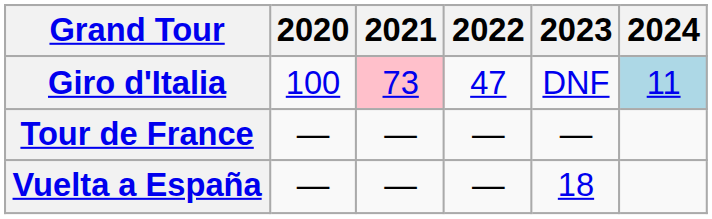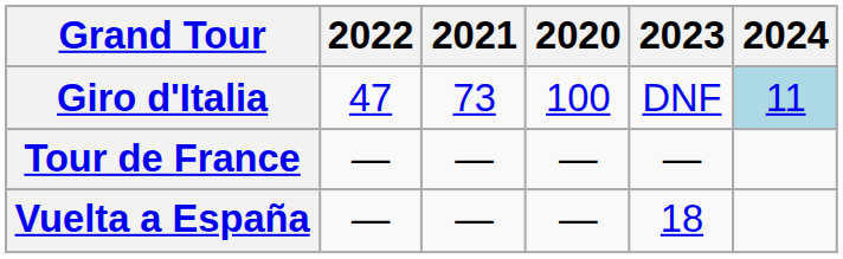columns swapped: 2020 <-> 2022
Giro d'Italia | 2021: pink background -> no background
